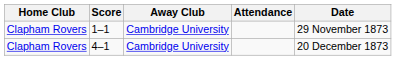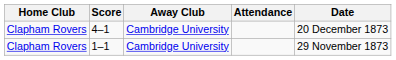rows swapped: 1–1 <-> 4–1
